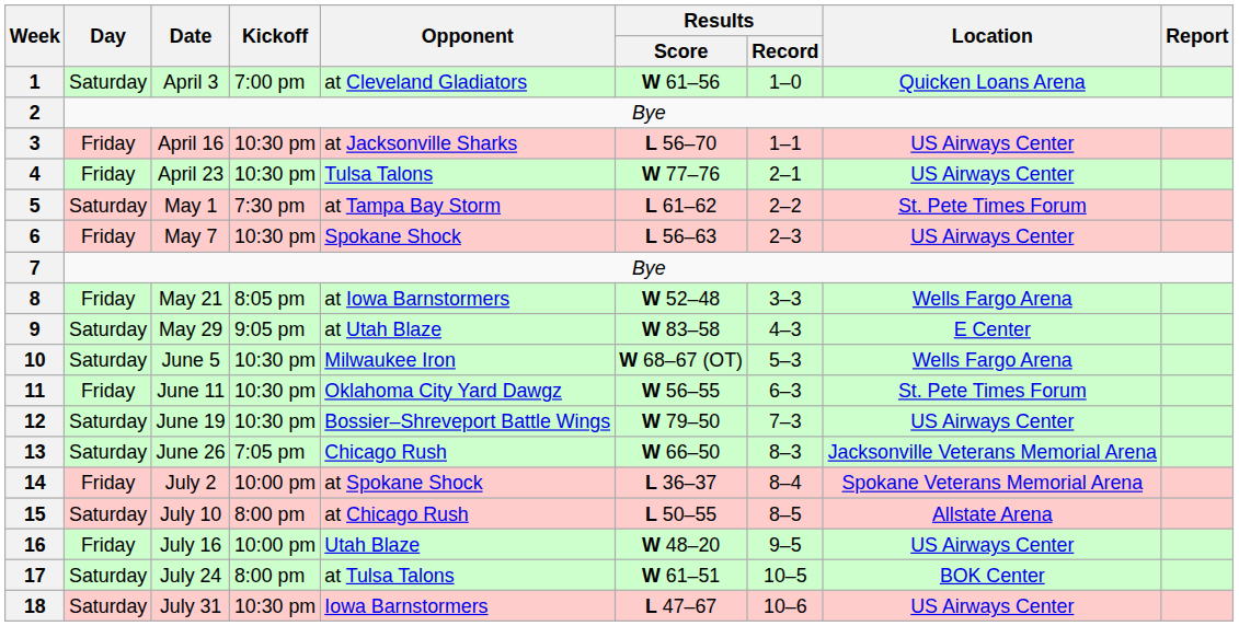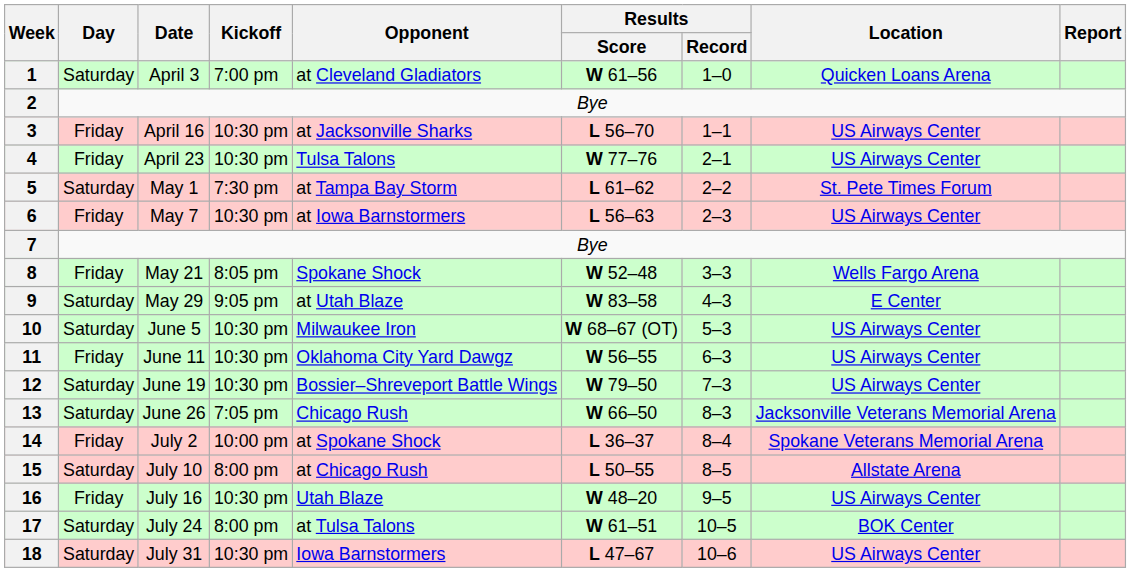6 | Opponent: Spokane Shock -> at Iowa Barnstormers
8 | Opponent: at Iowa Barnstormers -> Spokane Shock
10 | Location: Wells Fargo Arena -> US Airways Center
11 | Location: St. Pete Times Forum -> US Airways Center
16 | Kickoff: 10:00 pm -> 10:30 pm
